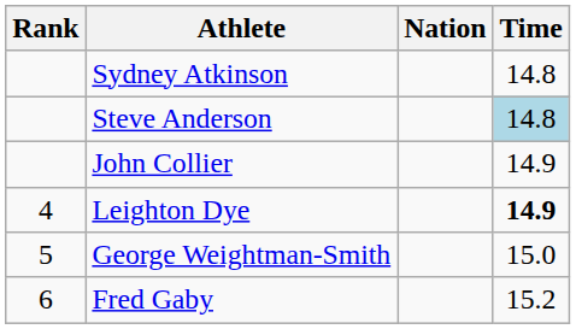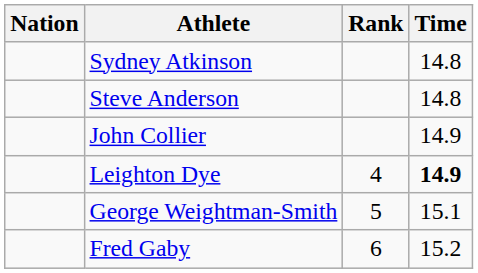columns swapped: Rank <-> Nation
Steve Anderson | Time: lightblue background -> no background
George Weightman-Smith | Time: 15.0 -> 15.1
